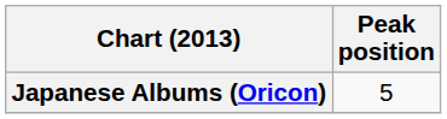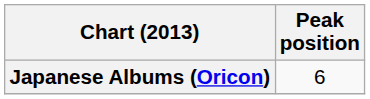Japanese Albums (Oricon) | Peak position: 5 -> 6
